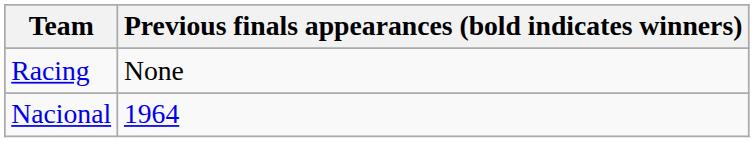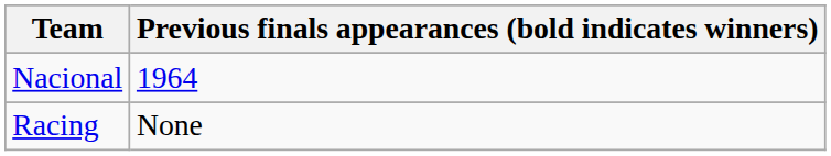rows swapped: Racing <-> Nacional
